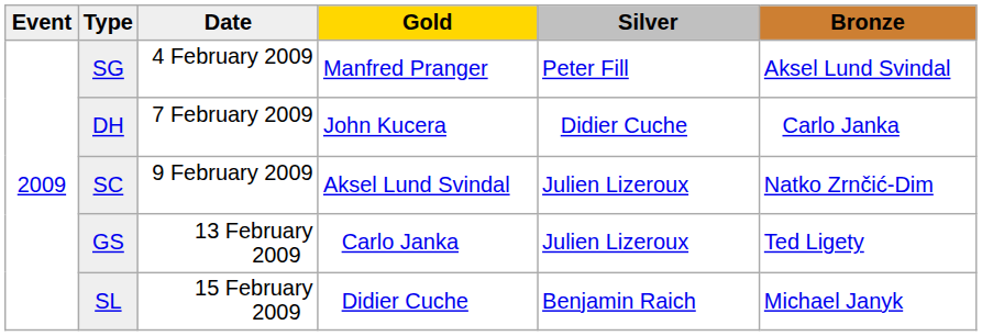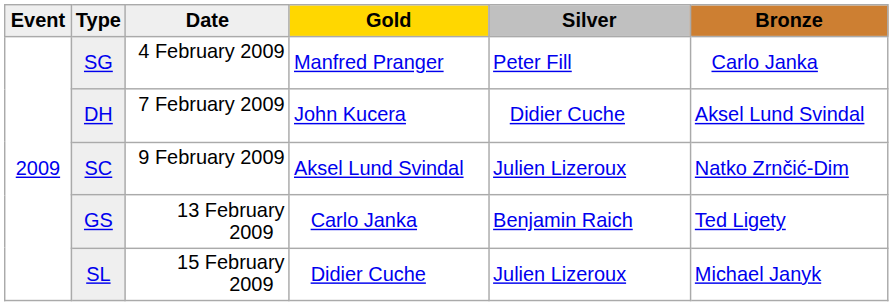SG | Bronze: Aksel Lund Svindal -> Carlo Janka
DH | Bronze: Carlo Janka -> Aksel Lund Svindal
GS | Silver: Julien Lizeroux -> Benjamin Raich
SL | Silver: Benjamin Raich -> Julien Lizeroux
